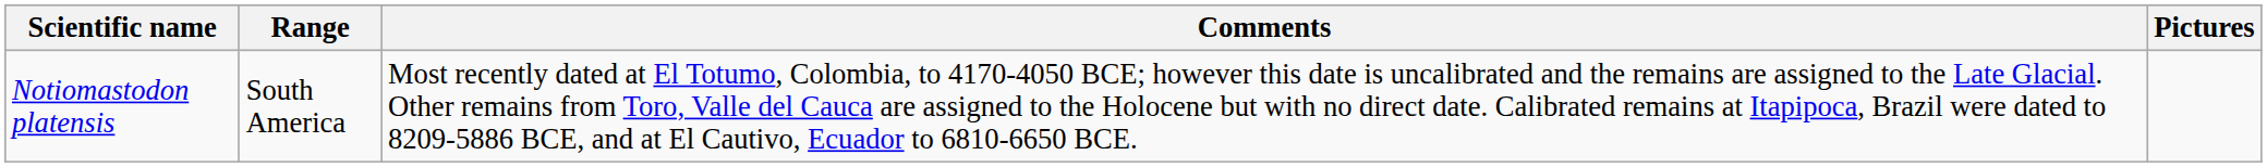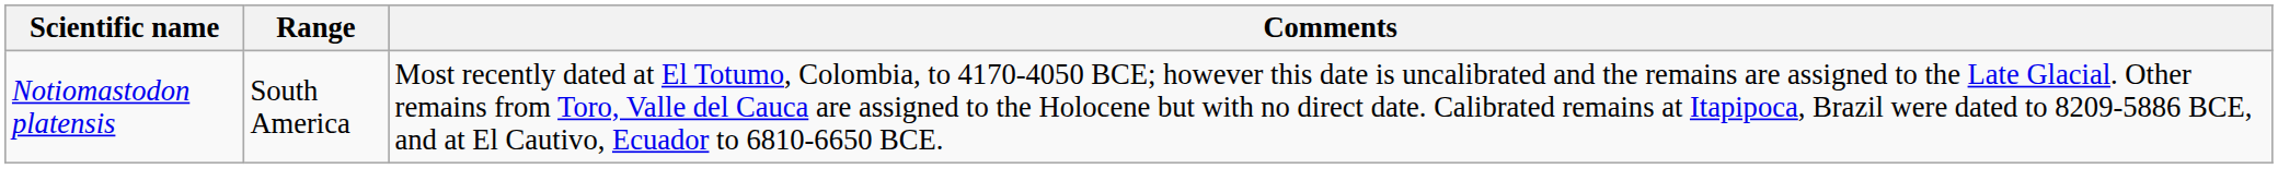- column: Pictures
